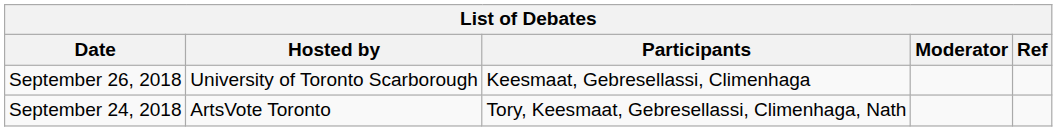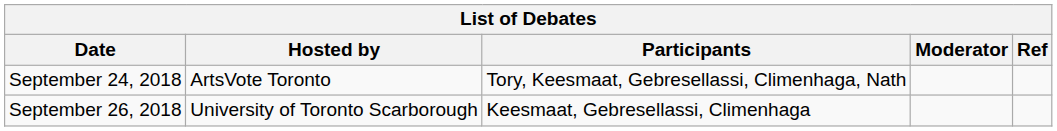rows swapped: September 24, 2018 <-> September 26, 2018
